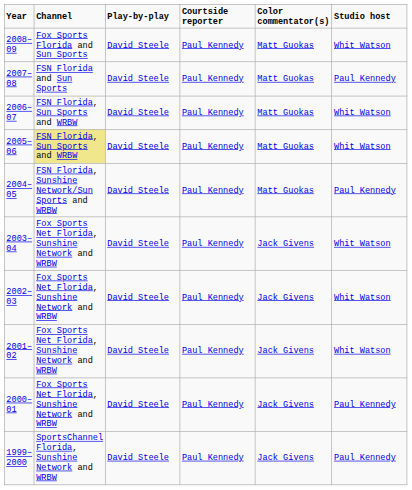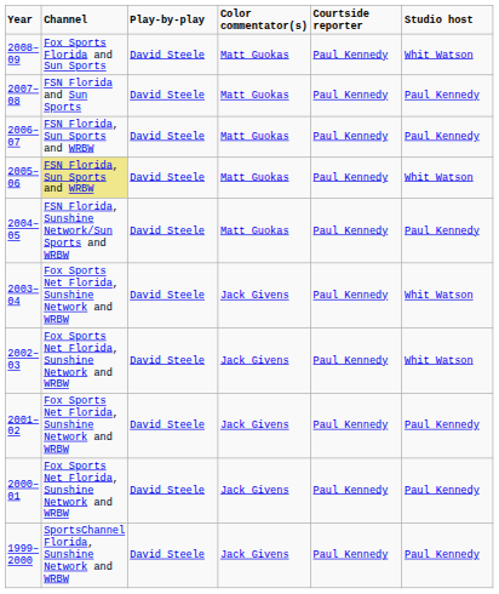columns swapped: Color commentator(s) <-> Courtside reporter
2006–07 | Studio host: Whit Watson -> Paul Kennedy
2001–02 | Studio host: Whit Watson -> Paul Kennedy
